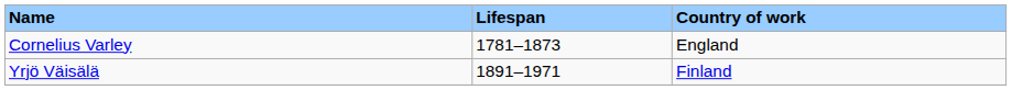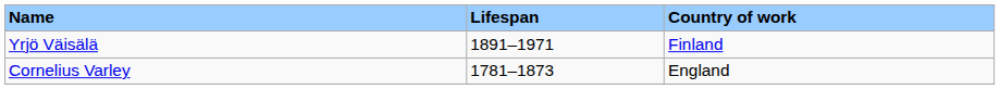rows swapped: Cornelius Varley <-> Yrjö Väisälä
